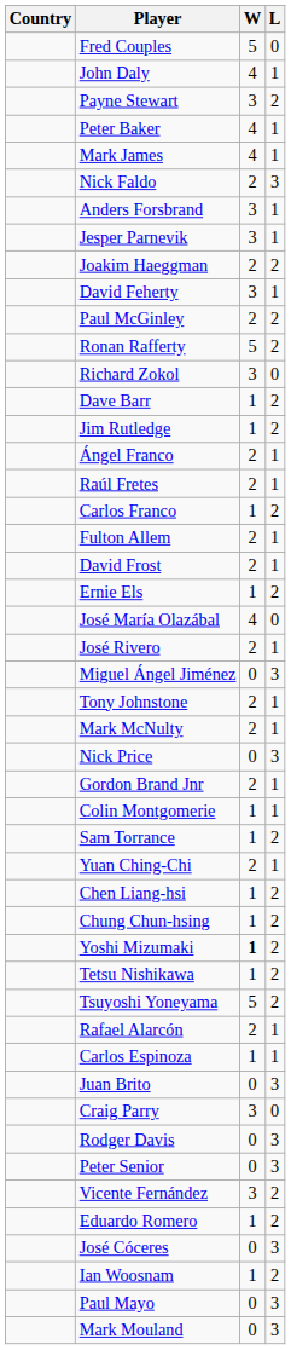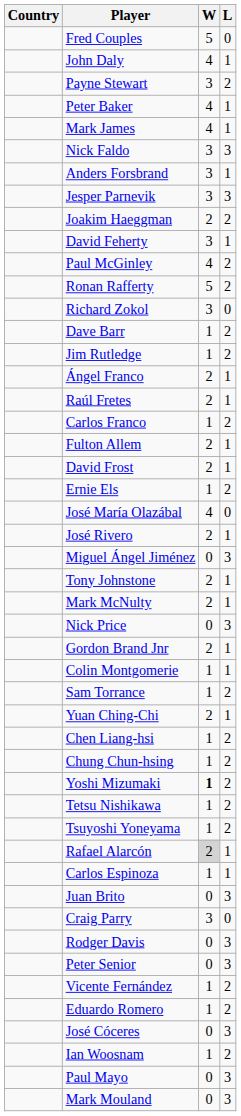Nick Faldo | W: 2 -> 3
Jesper Parnevik | L: 1 -> 3
Paul McGinley | W: 2 -> 4
Tsuyoshi Yoneyama | W: 5 -> 1
Rafael Alarcón | W: no background -> lightgrey background
Vicente Fernández | W: 3 -> 1
